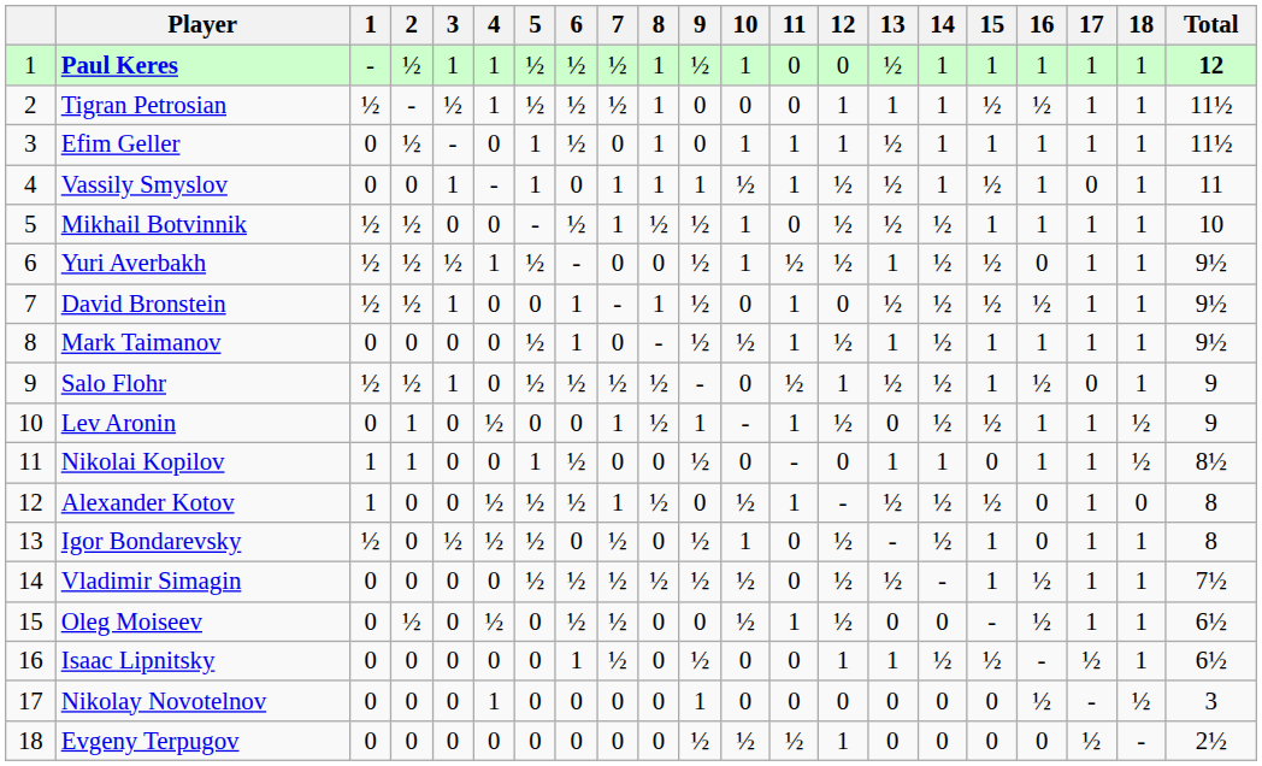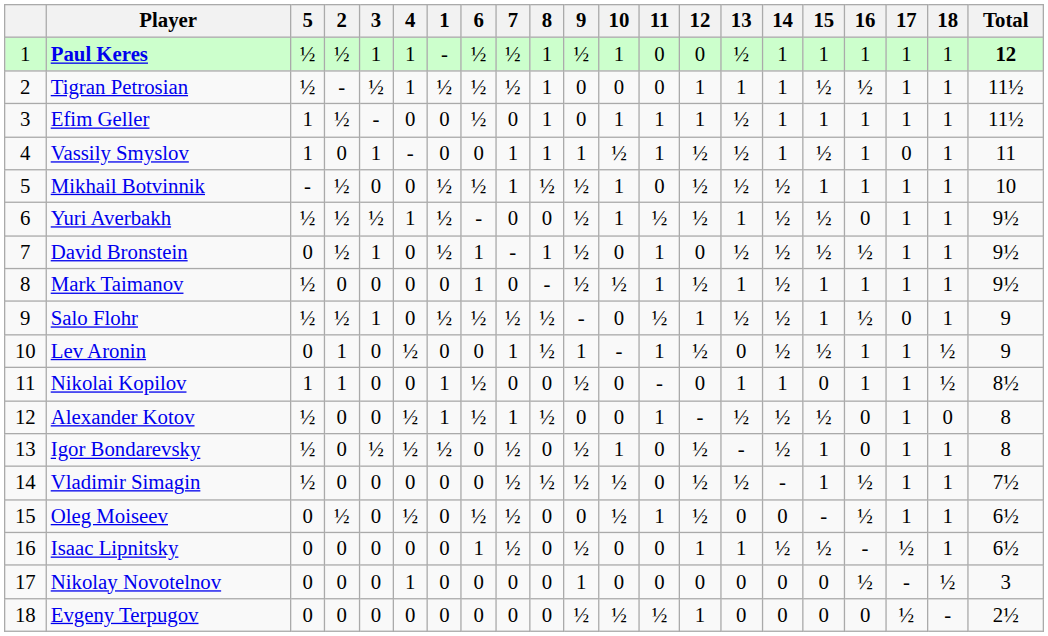columns swapped: 1 <-> 5
Alexander Kotov | 10: ½ -> 0
Vladimir Simagin | 6: ½ -> 0
